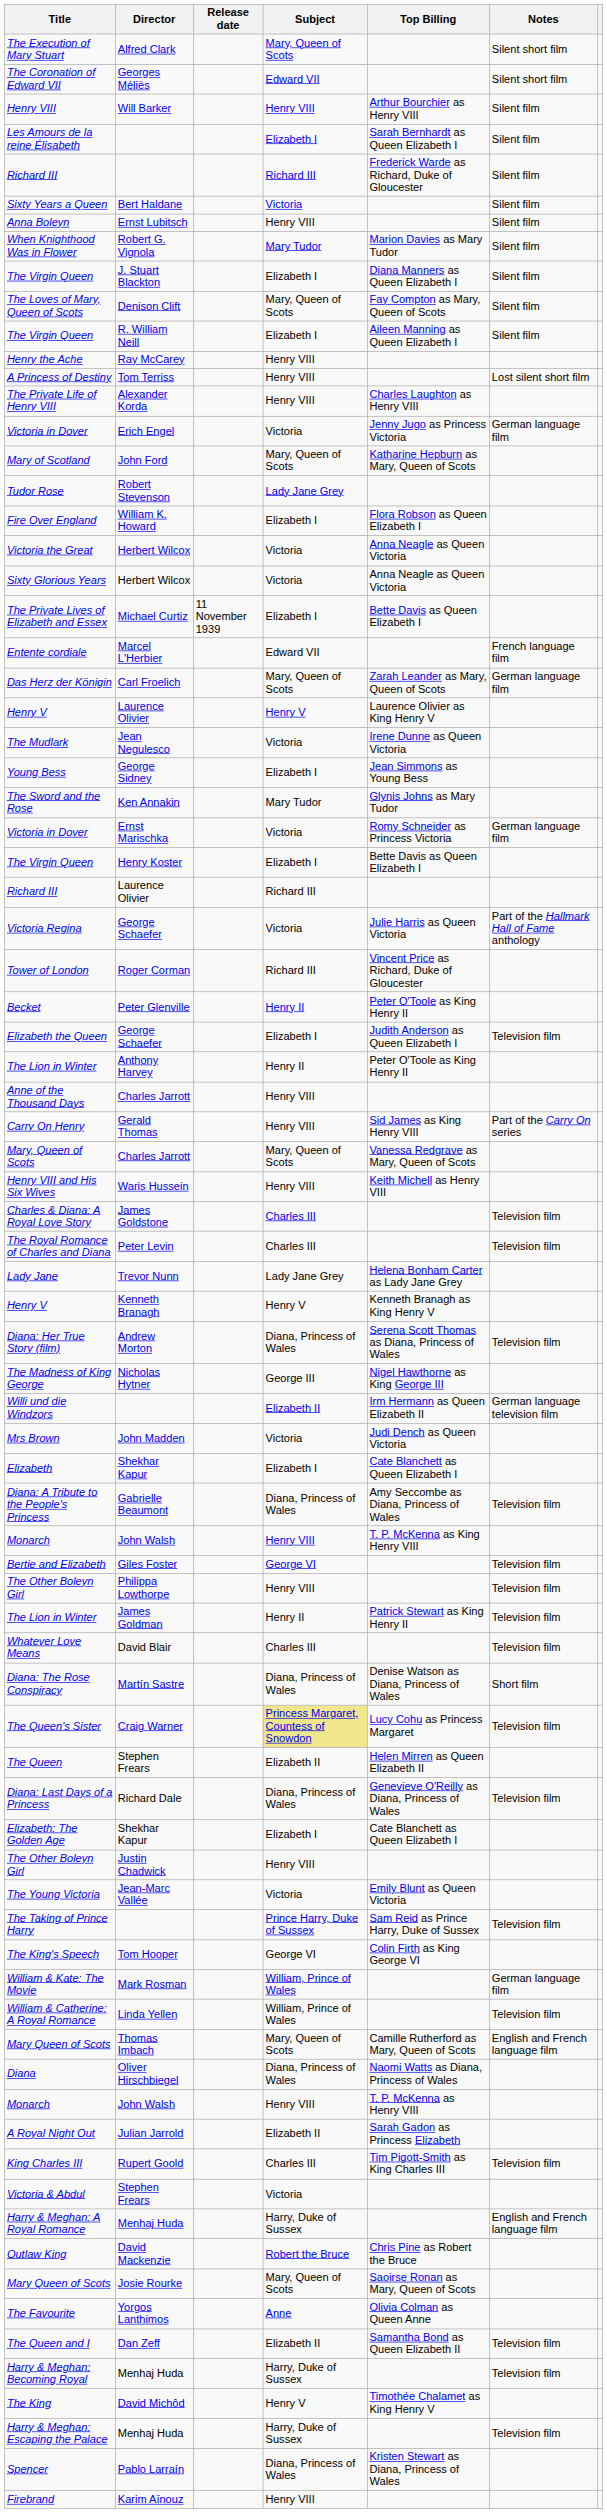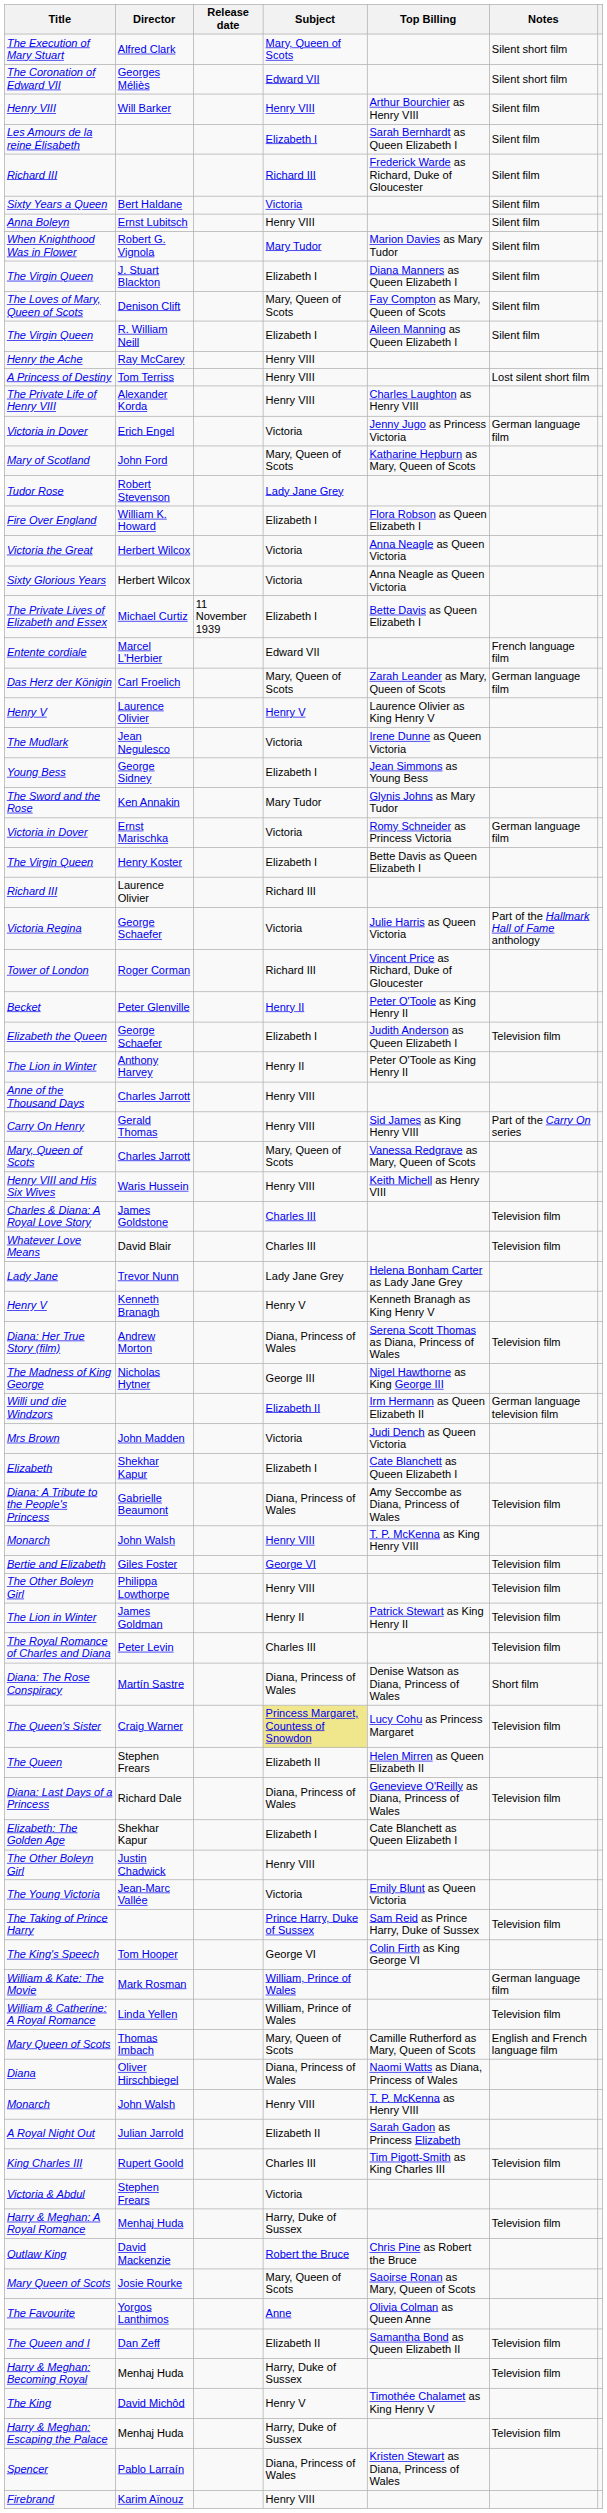rows swapped: The Royal Romance of Charles and Diana <-> Whatever Love Means
Harry & Meghan: A Royal Romance | Notes: English and French language film -> Television film
